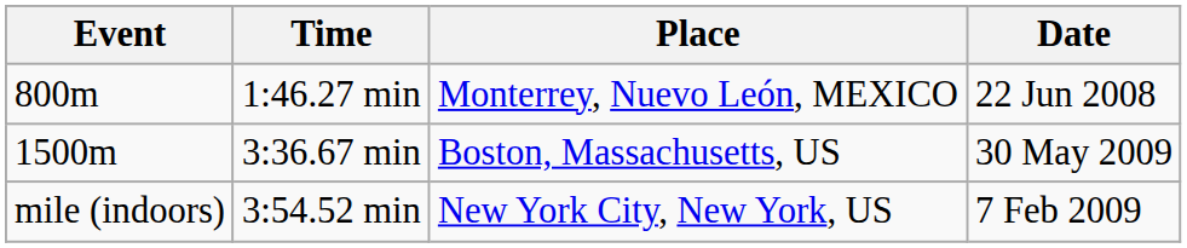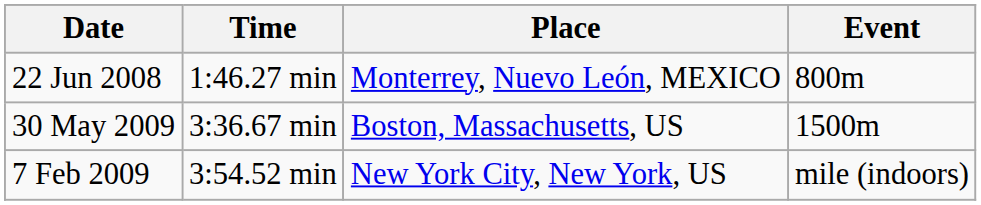columns swapped: Event <-> Date
